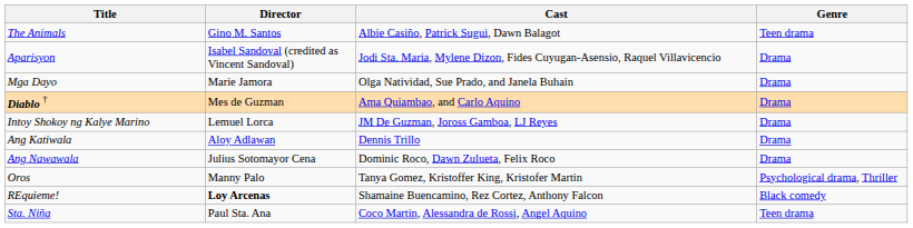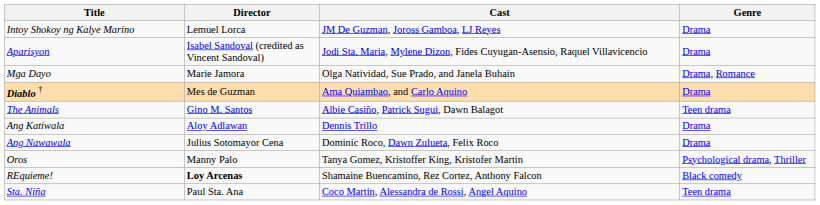rows swapped: The Animals <-> Intoy Shokoy ng Kalye Marino
Mga Dayo | Genre: Drama -> Drama, Romance
